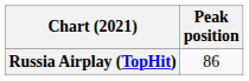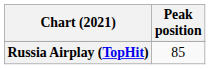Russia Airplay (TopHit) | Peak position: 86 -> 85
